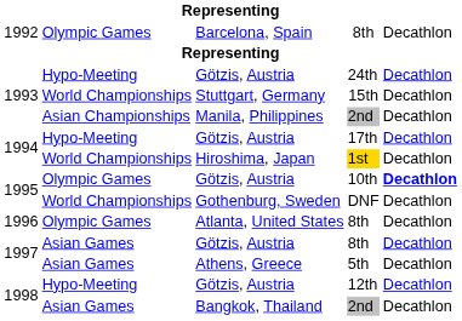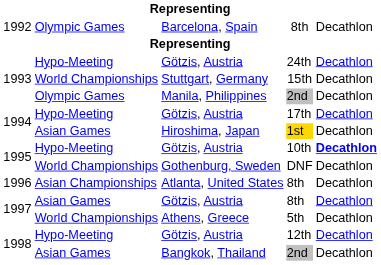Manila, Philippines / 2nd | column 2: Asian Championships -> Olympic Games
1st | column 2: World Championships -> Asian Games
10th | column 2: Olympic Games -> Hypo-Meeting
Atlanta, United States / 8th | column 2: Olympic Games -> Asian Championships
5th | column 2: Asian Games -> World Championships
